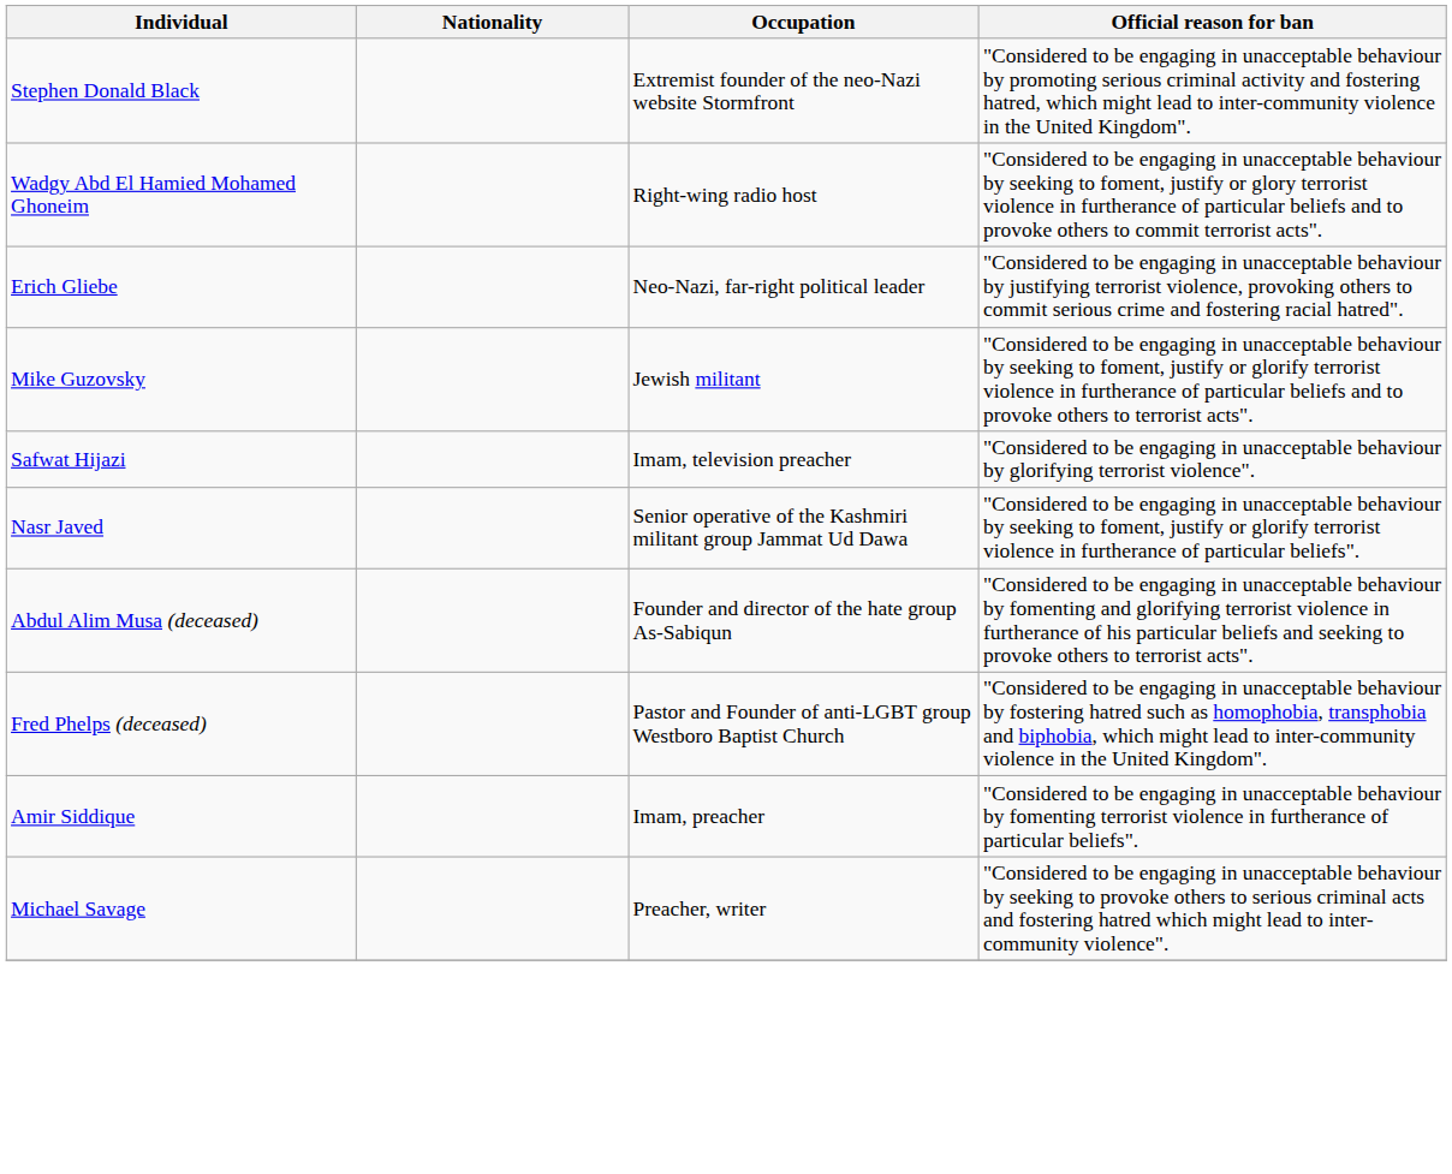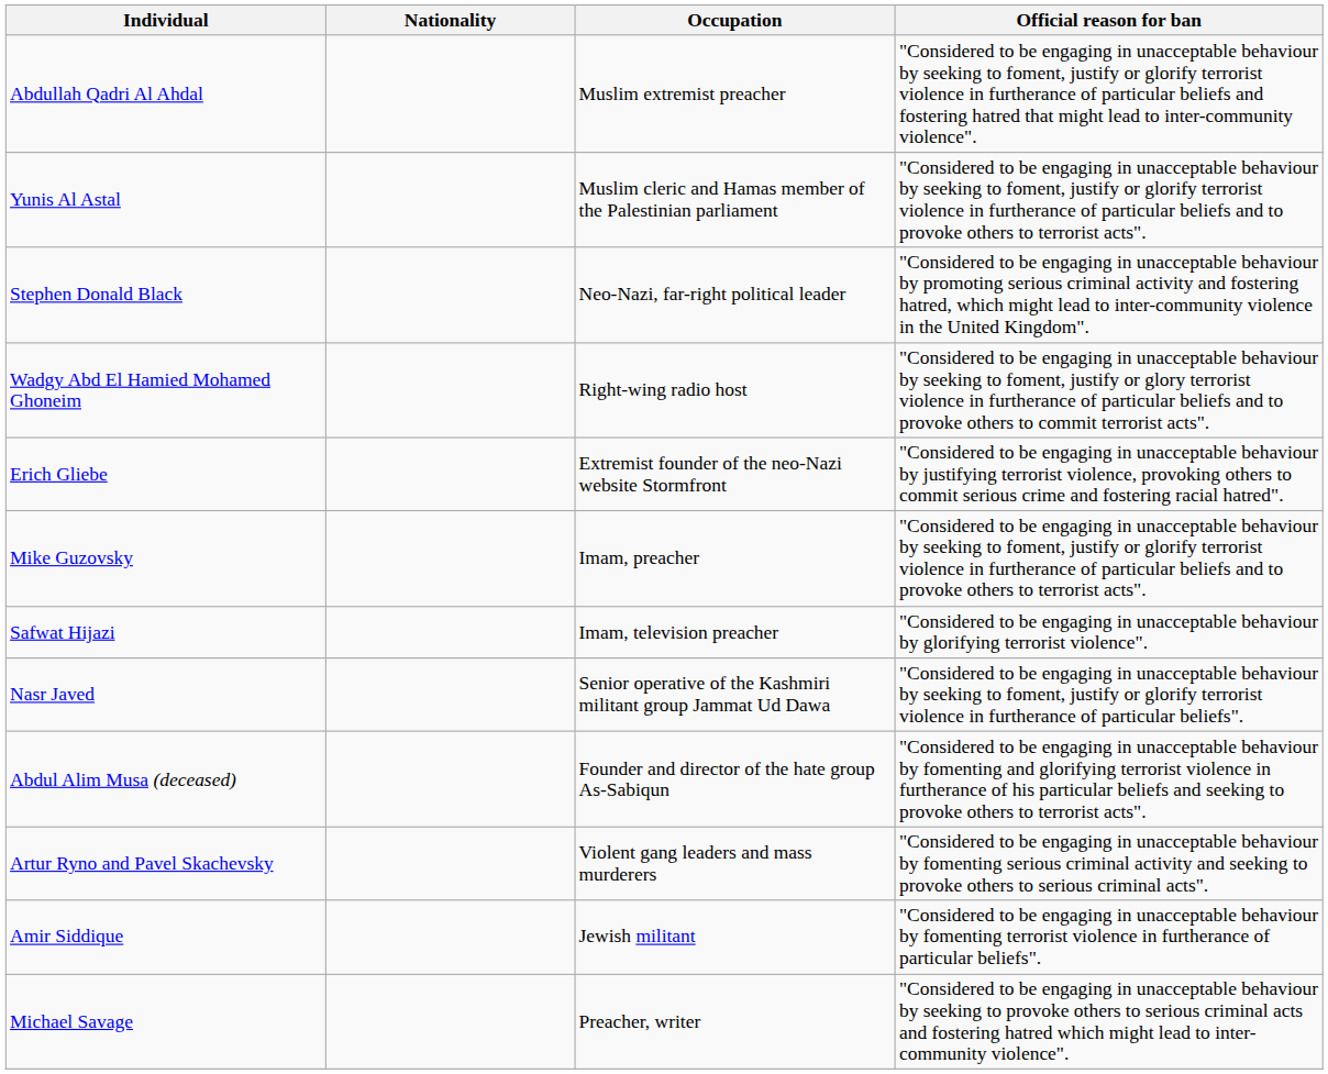+ row: Abdullah Qadri Al Ahdal | Muslim extremist preacher | "Considered to be engaging in unacceptable behaviour by seeking to foment, justify or glorify terrorist violence in furtherance of particular beliefs and fostering hatred that might lead to inter-community violence".
+ row: Yunis Al Astal | Muslim cleric and Hamas member of the Palestinian parliament | "Considered to be engaging in unacceptable behaviour by seeking to foment, justify or glorify terrorist violence in furtherance of particular beliefs and to provoke others to terrorist acts".
Stephen Donald Black | Occupation: Extremist founder of the neo-Nazi website Stormfront -> Neo-Nazi, far-right political leader
Erich Gliebe | Occupation: Neo-Nazi, far-right political leader -> Extremist founder of the neo-Nazi website Stormfront
Mike Guzovsky | Occupation: Jewish militant -> Imam, preacher
- row: Fred Phelps (deceased) | Pastor and Founder of anti-LGBT group Westboro Baptist Church | "Considered to be engaging in unacceptable behaviour by fostering hatred such as homophobia, transphobia and biphobia, which might lead to inter-community violence in the United Kingdom".
+ row: Artur Ryno and Pavel Skachevsky | Violent gang leaders and mass murderers | "Considered to be engaging in unacceptable behaviour by fomenting serious criminal activity and seeking to provoke others to serious criminal acts".
Amir Siddique | Occupation: Imam, preacher -> Jewish militant
